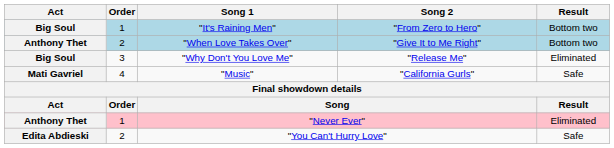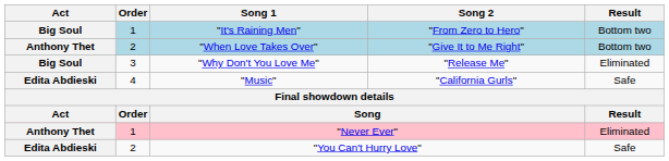"Music" | Act: Mati Gavriel -> Edita Abdieski
